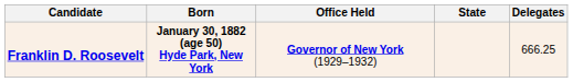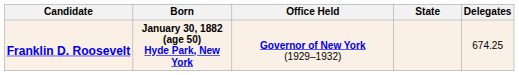Franklin D. Roosevelt | Delegates: 666.25 -> 674.25
